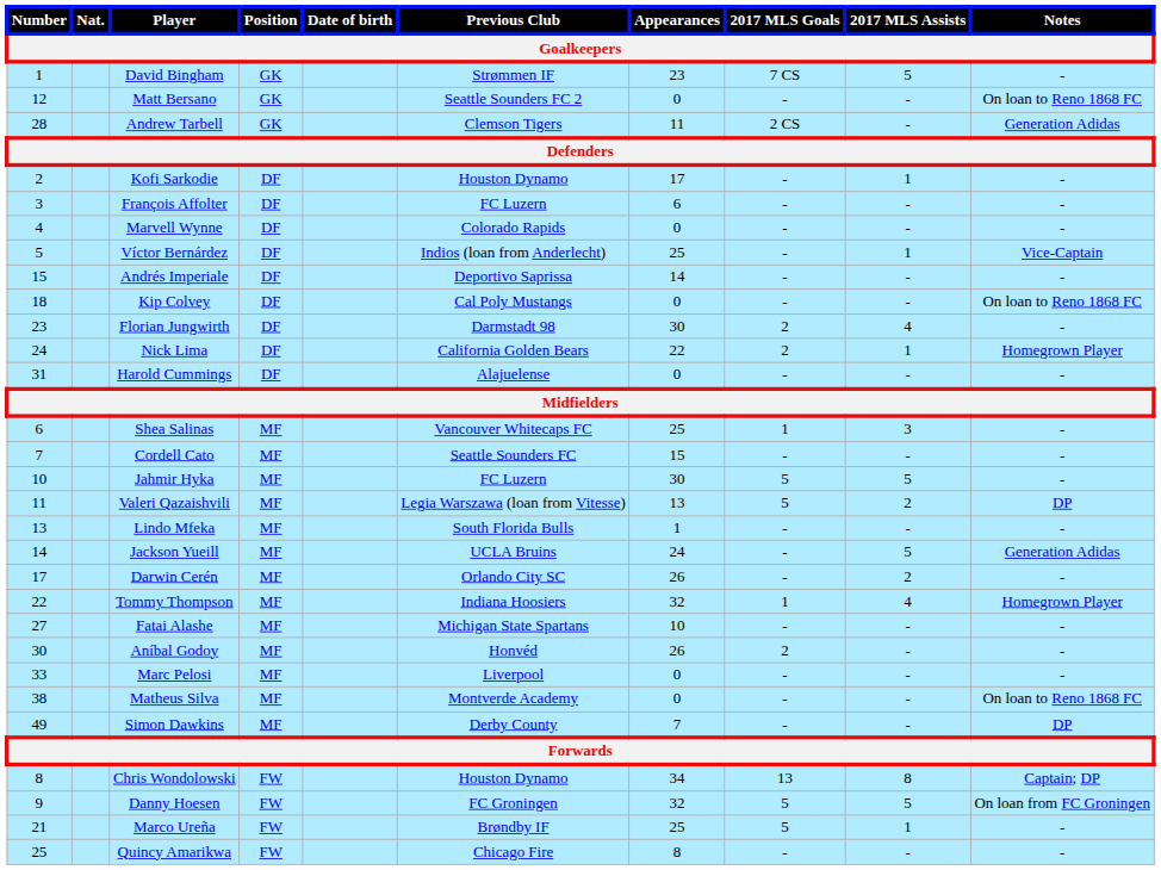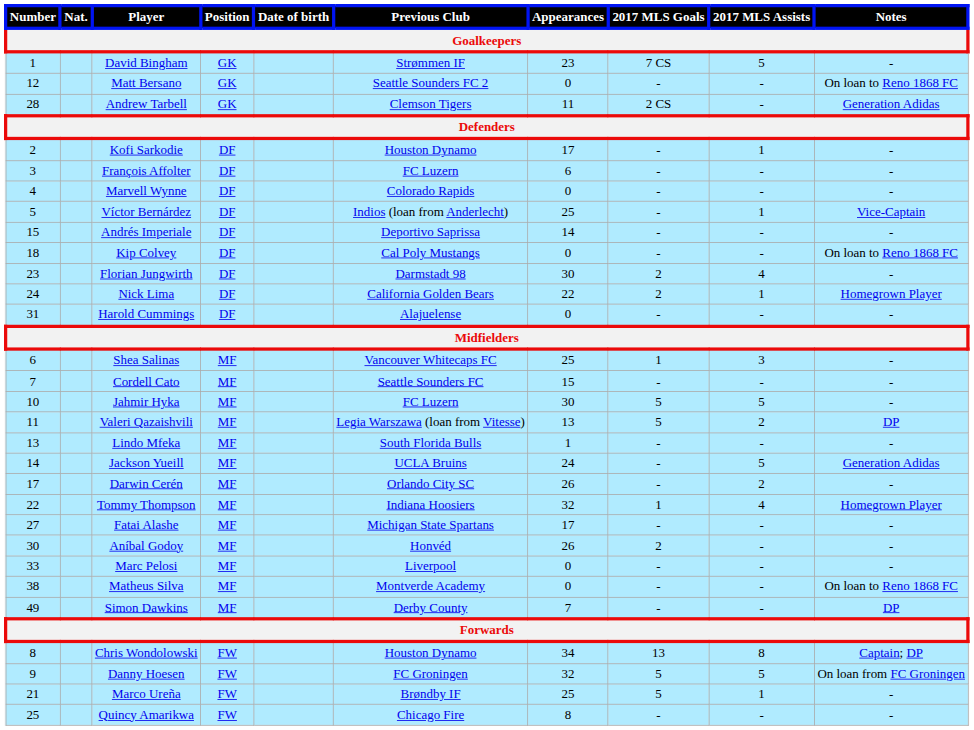Fatai Alashe | Appearances: 10 -> 17
